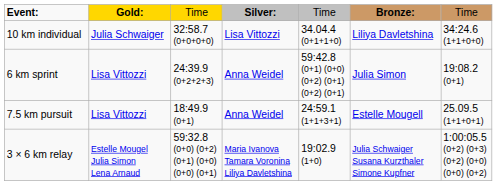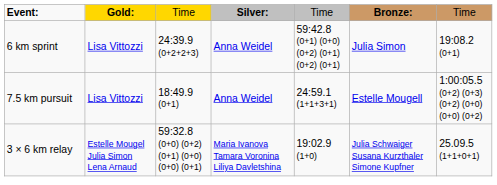- row: 10 km individual | Julia Schwaiger | 32:58.7 (0+0+0+0) | Lisa Vittozzi | 34.04.4 (0+1+1+0) | Liliya Davletshina | 34:24.6 (1+1+0+0)
7.5 km pursuit | column 7: 25.09.5 (1+1+0+1) -> 1:00:05.5 (0+2) (0+3) (0+2) (0+0) (0+0) (0+2)
3 × 6 km relay | column 7: 1:00:05.5 (0+2) (0+3) (0+2) (0+0) (0+0) (0+2) -> 25.09.5 (1+1+0+1)
